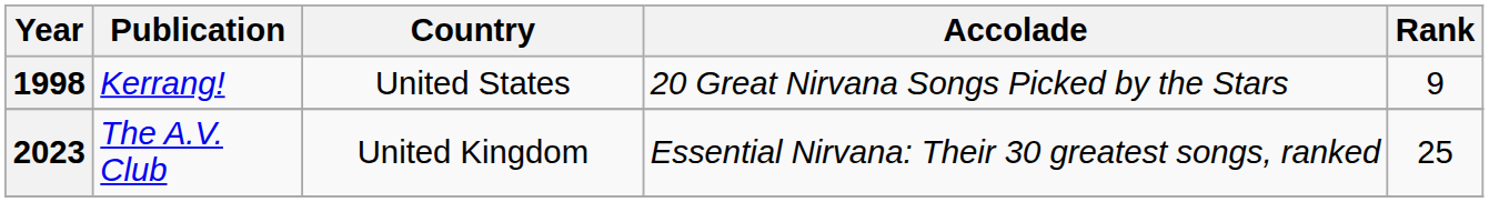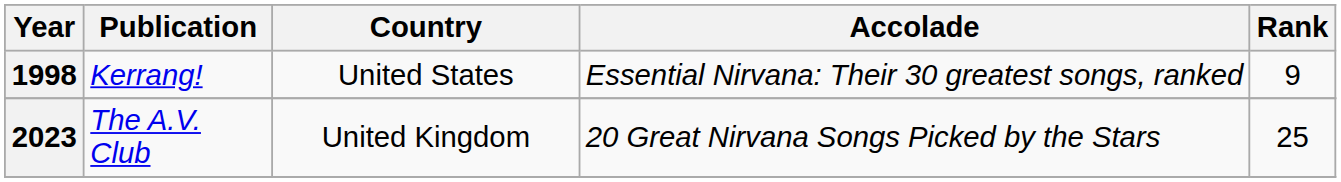1998 | Accolade: 20 Great Nirvana Songs Picked by the Stars -> Essential Nirvana: Their 30 greatest songs, ranked
2023 | Accolade: Essential Nirvana: Their 30 greatest songs, ranked -> 20 Great Nirvana Songs Picked by the Stars
